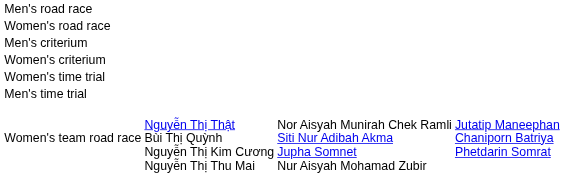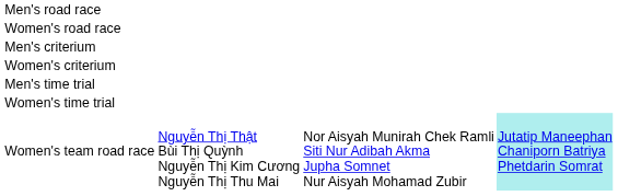rows swapped: Men's time trial <-> Women's time trial
Women's team road race | column 4: no background -> paleturquoise background
